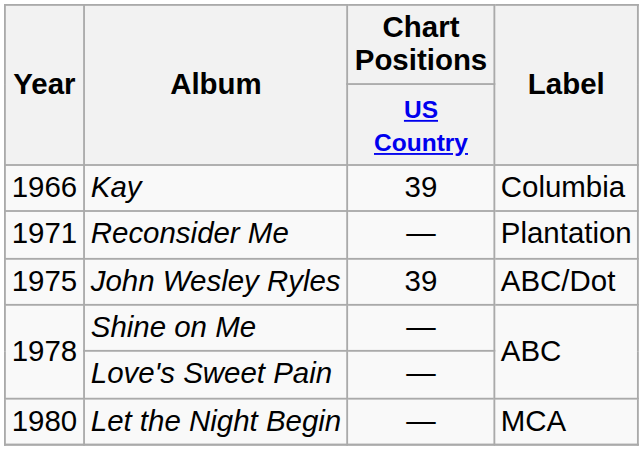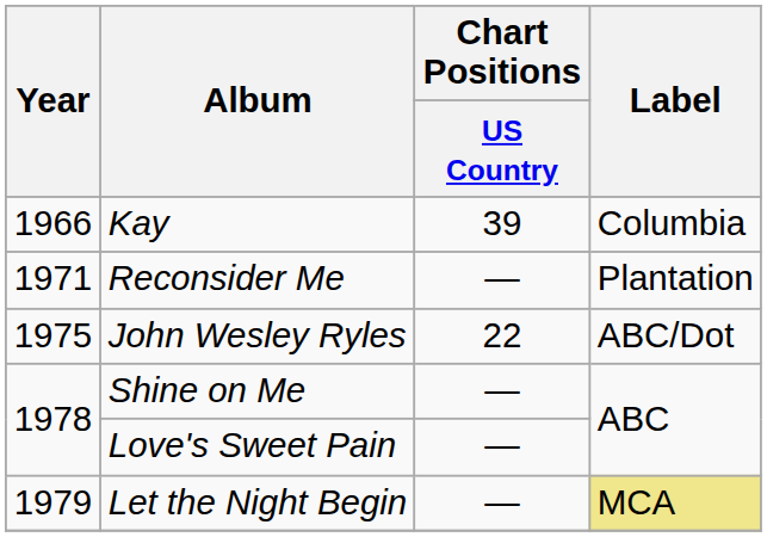John Wesley Ryles | Chart Positions / US Country: 39 -> 22
Let the Night Begin | Year: 1980 -> 1979
Let the Night Begin | Label: no background -> khaki background
